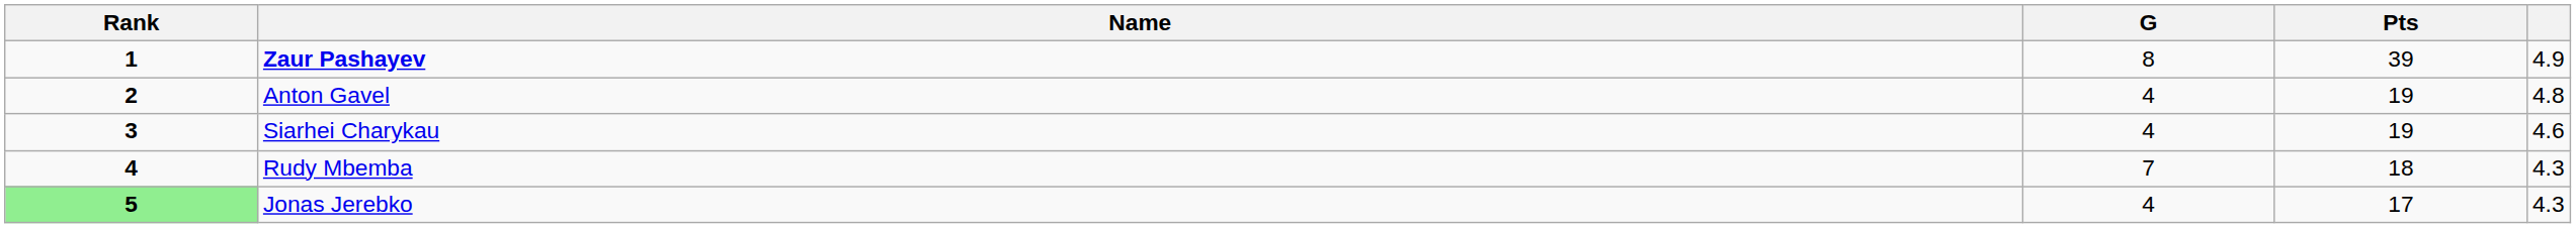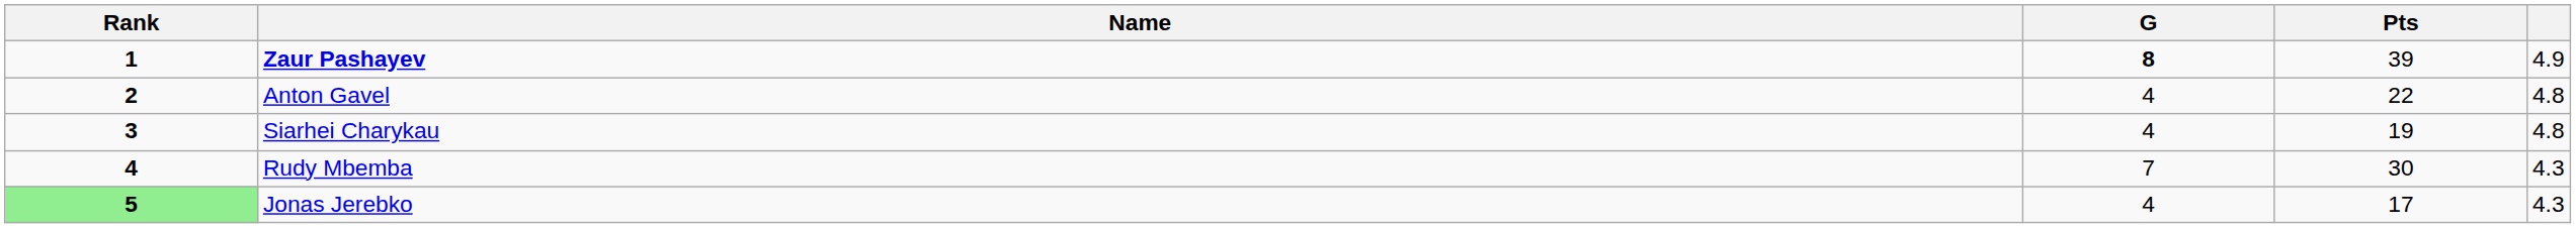Zaur Pashayev | G: normal -> bold
Anton Gavel | Pts: 19 -> 22
Siarhei Charykau | column 5: 4.6 -> 4.8
Rudy Mbemba | Pts: 18 -> 30
